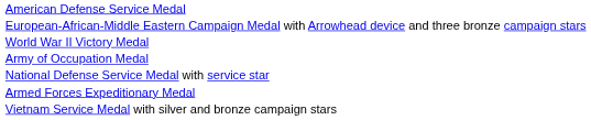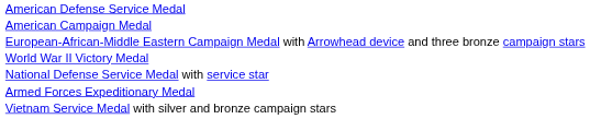+ row: American Campaign Medal
- row: Army of Occupation Medal
